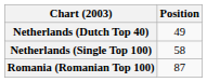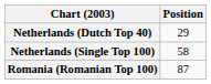Netherlands (Dutch Top 40) | Position: 49 -> 29
